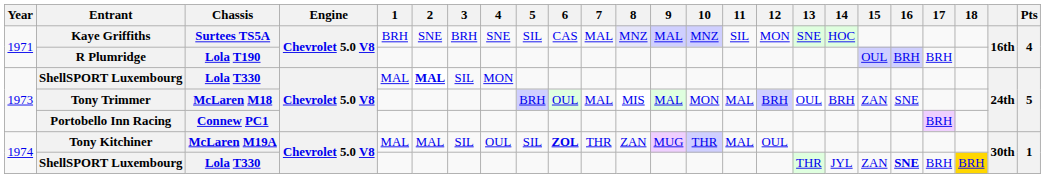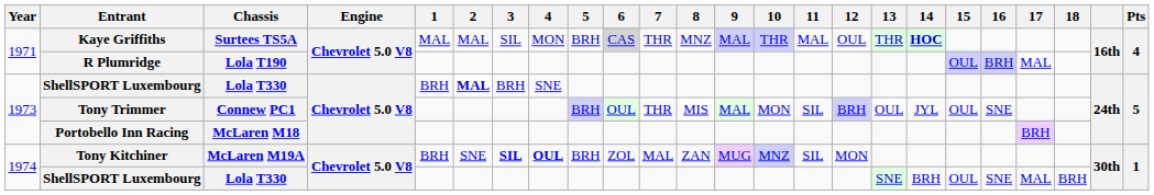Kaye Griffiths | 1: BRH -> MAL
Kaye Griffiths | 2: SNE -> MAL
Kaye Griffiths | 3: BRH -> SIL
Kaye Griffiths | 4: SNE -> MON
Kaye Griffiths | 5: SIL -> BRH
Kaye Griffiths | 6: no background -> lightgrey background
Kaye Griffiths | 7: MAL -> THR
Kaye Griffiths | 8: lavender background -> no background
Kaye Griffiths | 10: MNZ -> THR
Kaye Griffiths | 11: SIL -> MAL
Kaye Griffiths | 12: MON -> OUL
Kaye Griffiths | 13: SNE -> THR
Kaye Griffiths | 14: normal -> bold
R Plumridge | 17: BRH -> MAL
1973 / ShellSPORT Luxembourg | 1: MAL -> BRH
1973 / ShellSPORT Luxembourg | 3: SIL -> BRH
1973 / ShellSPORT Luxembourg | 4: MON -> SNE
Tony Trimmer | Chassis: McLaren M18 -> Connew PC1
Tony Trimmer | 7: MAL -> THR
Tony Trimmer | 11: MAL -> SIL
Tony Trimmer | 14: BRH -> JYL
Tony Trimmer | 15: ZAN -> OUL
Portobello Inn Racing | Chassis: Connew PC1 -> McLaren M18
Tony Kitchiner | 1: MAL -> BRH
Tony Kitchiner | 2: MAL -> SNE
Tony Kitchiner | 3: normal -> bold
Tony Kitchiner | 4: normal -> bold
Tony Kitchiner | 5: SIL -> BRH
Tony Kitchiner | 6: bold -> normal
Tony Kitchiner | 7: THR -> MAL
Tony Kitchiner | 10: THR -> MNZ
Tony Kitchiner | 11: MAL -> SIL
Tony Kitchiner | 12: OUL -> MON
1974 / ShellSPORT Luxembourg | 13: THR -> SNE
1974 / ShellSPORT Luxembourg | 14: JYL -> BRH
1974 / ShellSPORT Luxembourg | 15: ZAN -> OUL
1974 / ShellSPORT Luxembourg | 16: bold -> normal
1974 / ShellSPORT Luxembourg | 17: BRH -> MAL
1974 / ShellSPORT Luxembourg | 18: gold background -> no background
